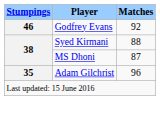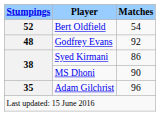+ row: 52 | Bert Oldfield | 54
Godfrey Evans | Stumpings: 46 -> 48
Syed Kirmani | Matches: 88 -> 86
MS Dhoni | Matches: 87 -> 90
